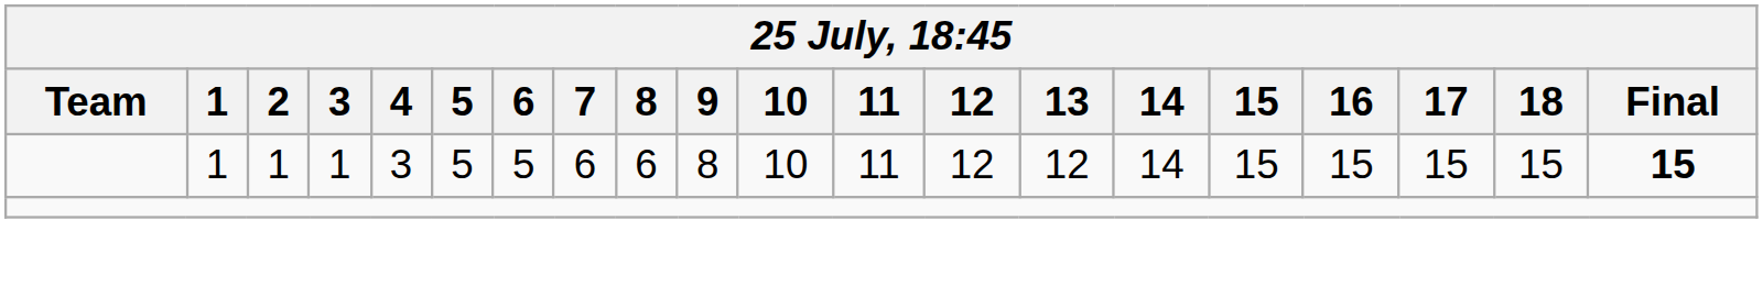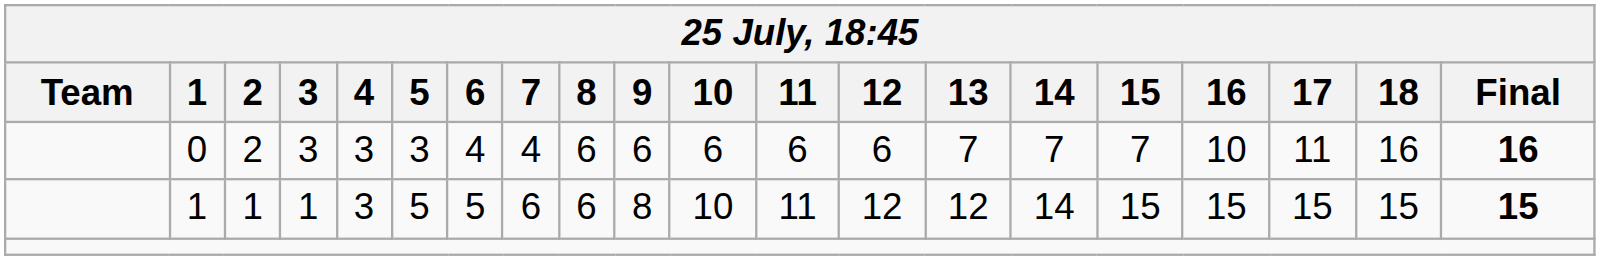+ row: 0 | 2 | 3 | 3 | 3 | 4 | 4 | 6 | 6 | 6 | 6 | 6 | 7 | 7 | 7 | 10 | 11 | 16 | 16
